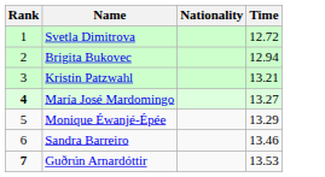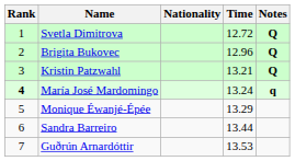+ column: Notes | Q | Q | Q | q
Brigita Bukovec | Time: 12.94 -> 12.96
María José Mardomingo | Time: 13.27 -> 13.24
Sandra Barreiro | Time: 13.46 -> 13.44
Guðrún Arnardóttir | Rank: bold -> normal
